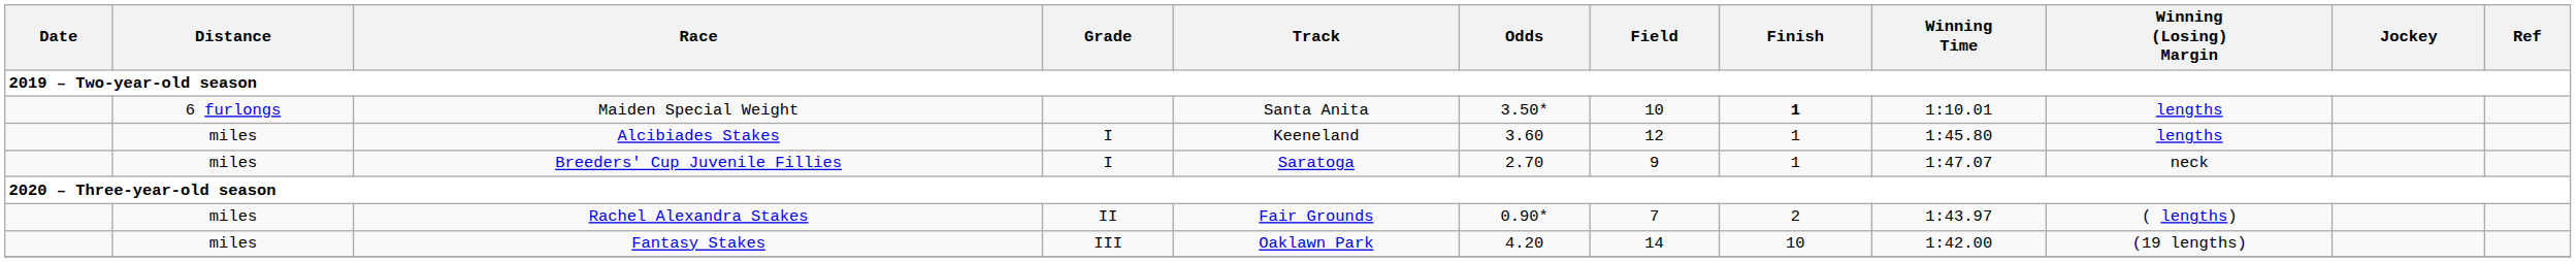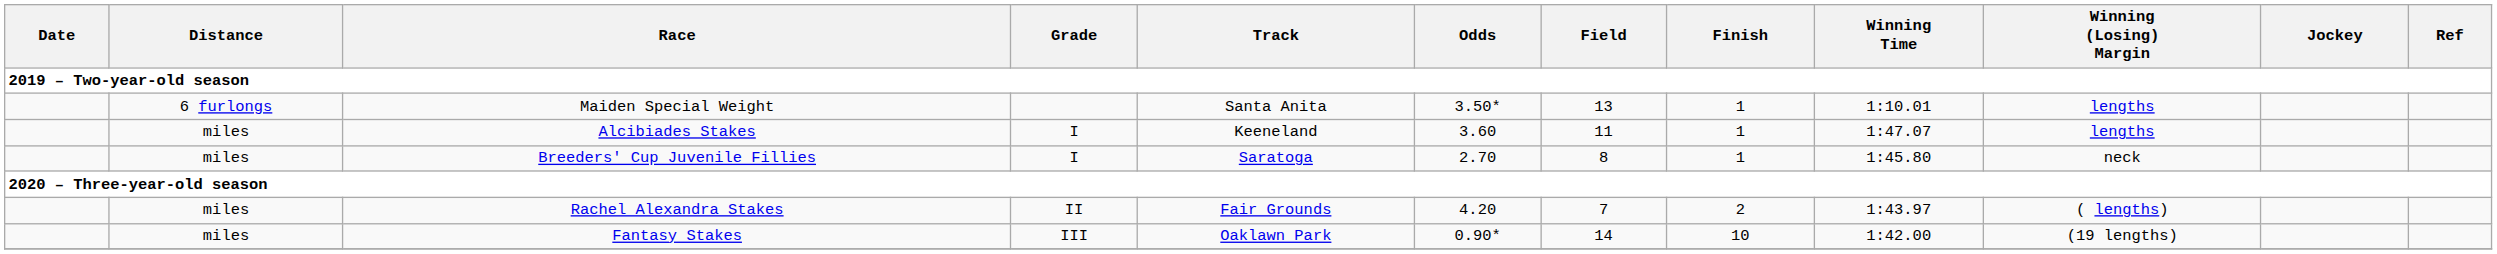Maiden Special Weight | Field: 10 -> 13
Maiden Special Weight | Finish: bold -> normal
Alcibiades Stakes | Field: 12 -> 11
Alcibiades Stakes | Winning Time: 1:45.80 -> 1:47.07
Breeders' Cup Juvenile Fillies | Field: 9 -> 8
Breeders' Cup Juvenile Fillies | Winning Time: 1:47.07 -> 1:45.80
Rachel Alexandra Stakes | Odds: 0.90* -> 4.20
Fantasy Stakes | Odds: 4.20 -> 0.90*
